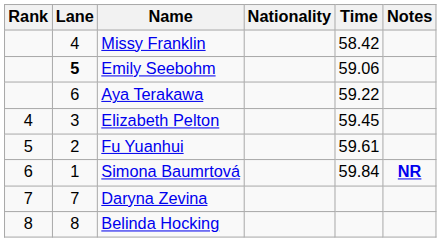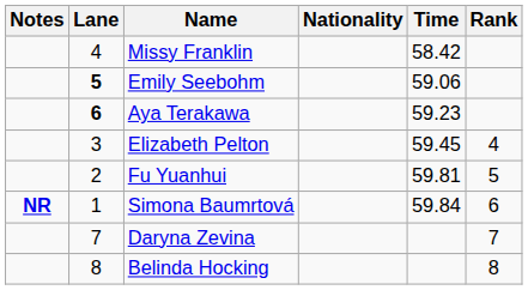columns swapped: Rank <-> Notes
Aya Terakawa | Lane: normal -> bold
Aya Terakawa | Time: 59.22 -> 59.23
Fu Yuanhui | Time: 59.61 -> 59.81
